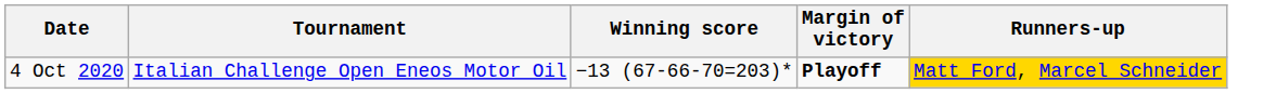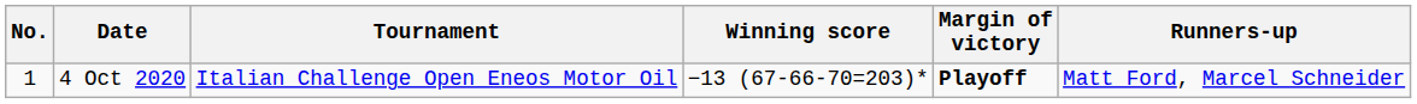+ column: No. | 1
4 Oct 2020 | Runners-up: gold background -> no background
